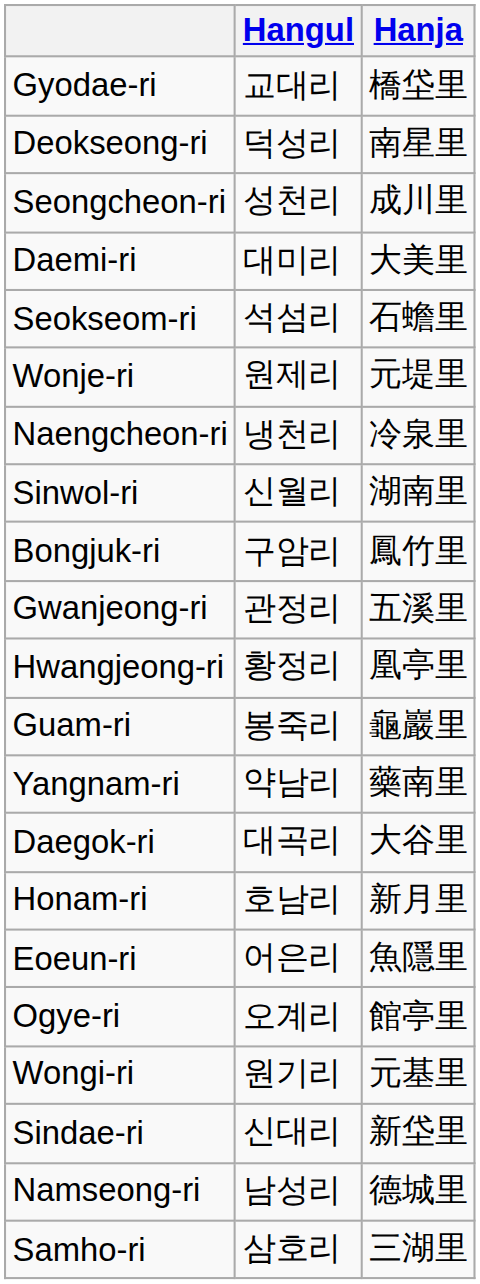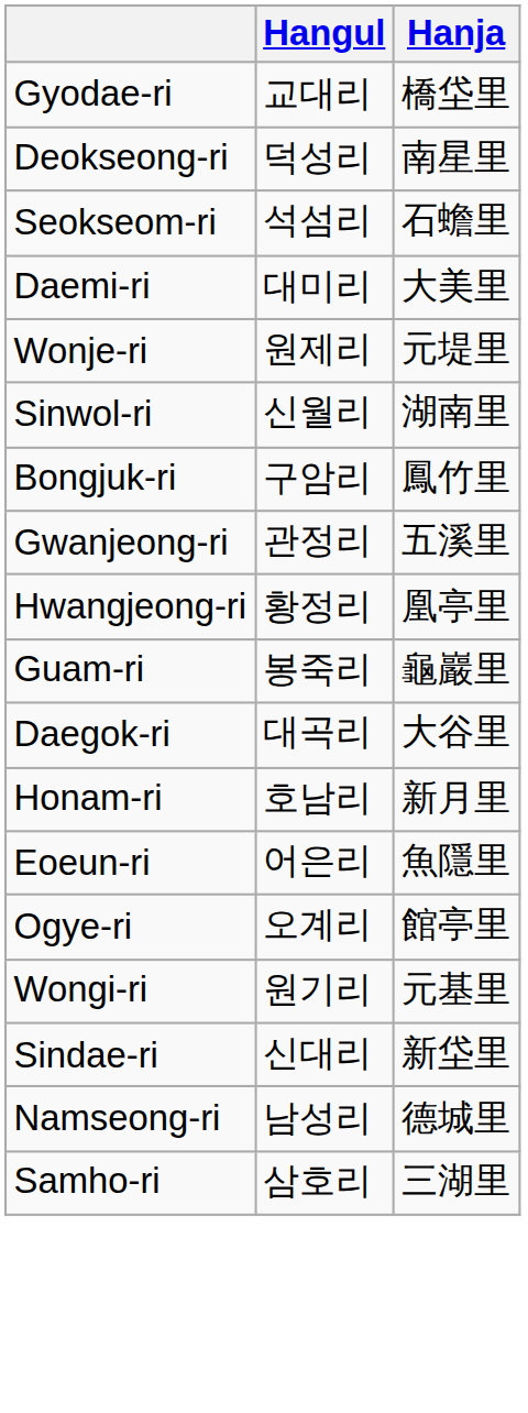- row: Seongcheon-ri | 성천리 | 成川里
rows swapped: Daemi-ri <-> Seokseom-ri
- row: Naengcheon-ri | 냉천리 | 冷泉里
- row: Yangnam-ri | 약남리 | 藥南里
